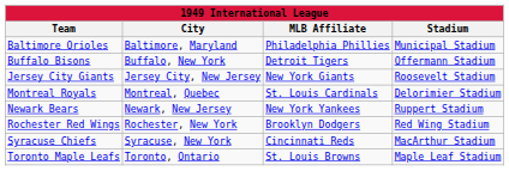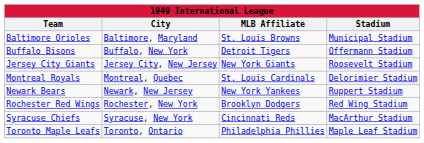Baltimore Orioles | MLB Affiliate: Philadelphia Phillies -> St. Louis Browns
Toronto Maple Leafs | MLB Affiliate: St. Louis Browns -> Philadelphia Phillies
